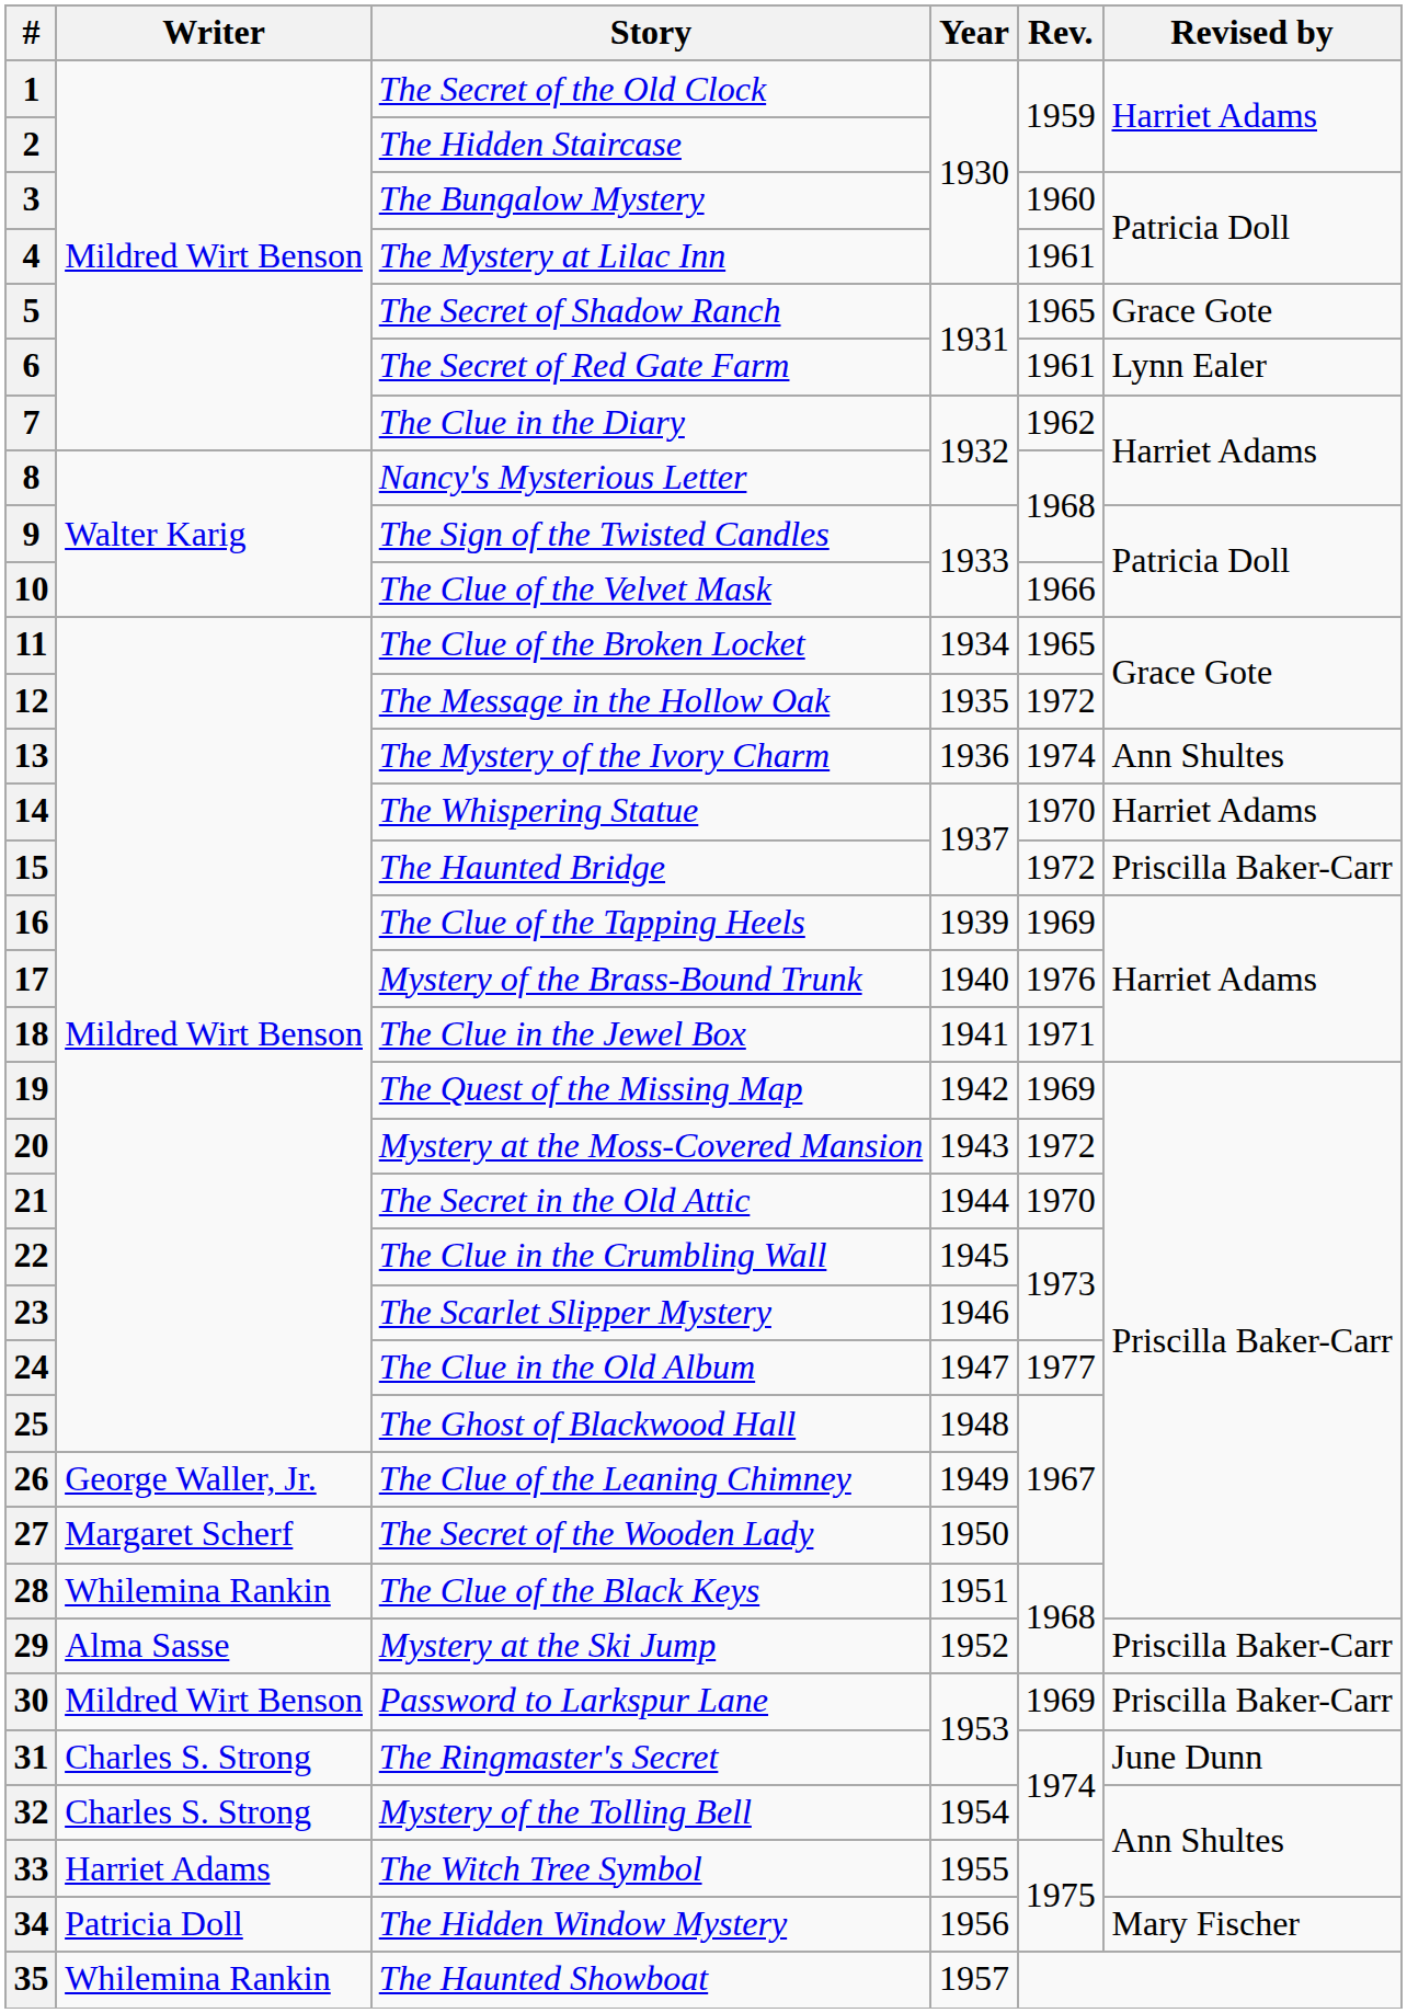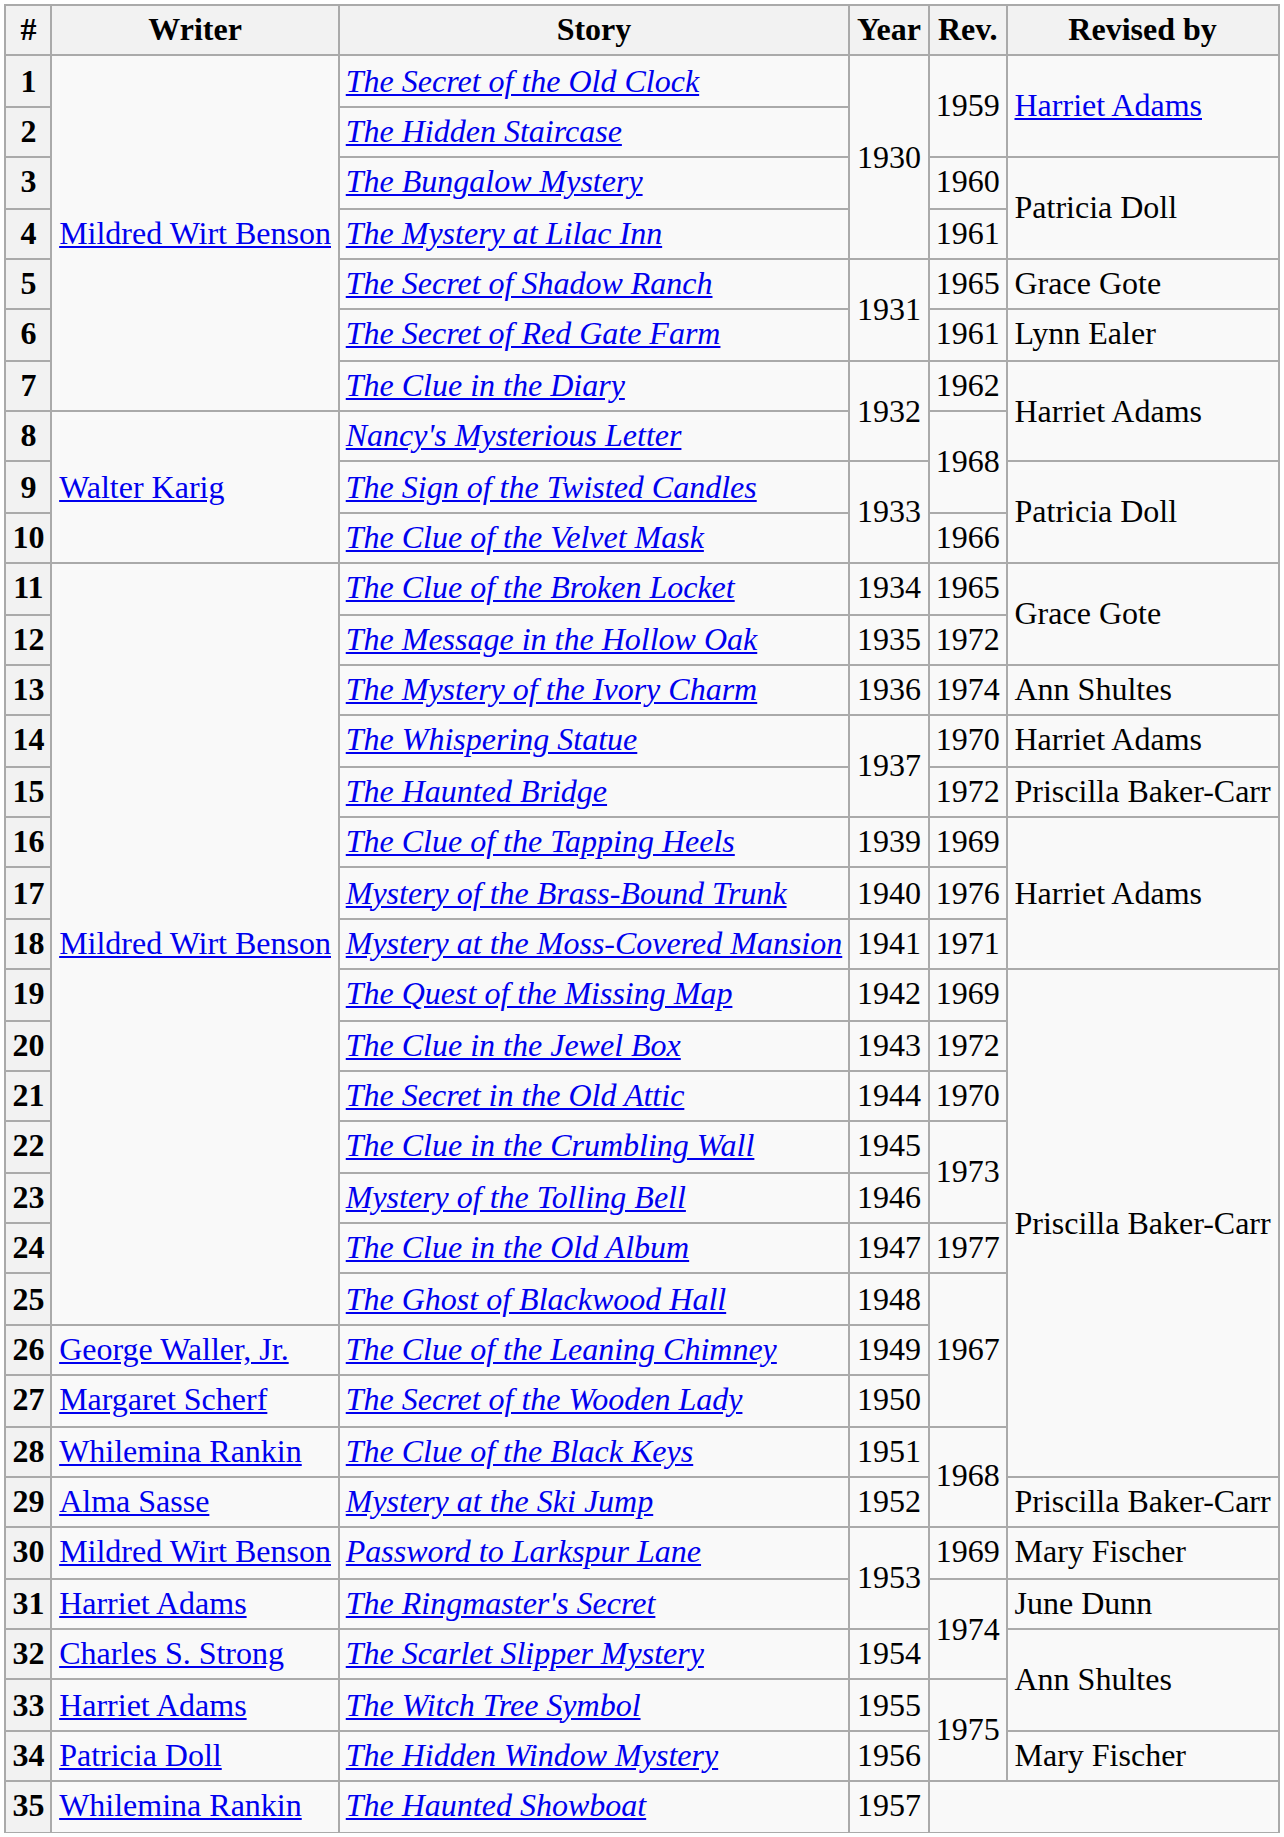18 | Story: The Clue in the Jewel Box -> Mystery at the Moss-Covered Mansion
20 | Story: Mystery at the Moss-Covered Mansion -> The Clue in the Jewel Box
23 | Story: The Scarlet Slipper Mystery -> Mystery of the Tolling Bell
30 | Revised by: Priscilla Baker-Carr -> Mary Fischer
31 | Writer: Charles S. Strong -> Harriet Adams
32 | Story: Mystery of the Tolling Bell -> The Scarlet Slipper Mystery
